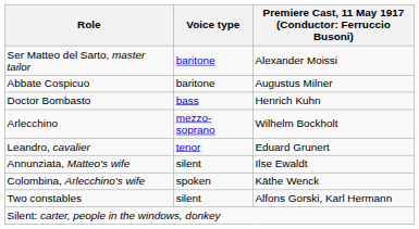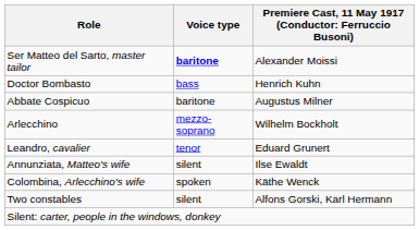Ser Matteo del Sarto, master tailor | Voice type: normal -> bold
rows swapped: Abbate Cospicuo <-> Doctor Bombasto
